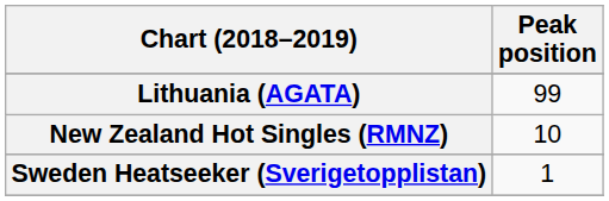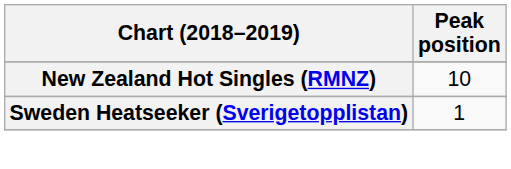- row: Lithuania (AGATA) | 99
